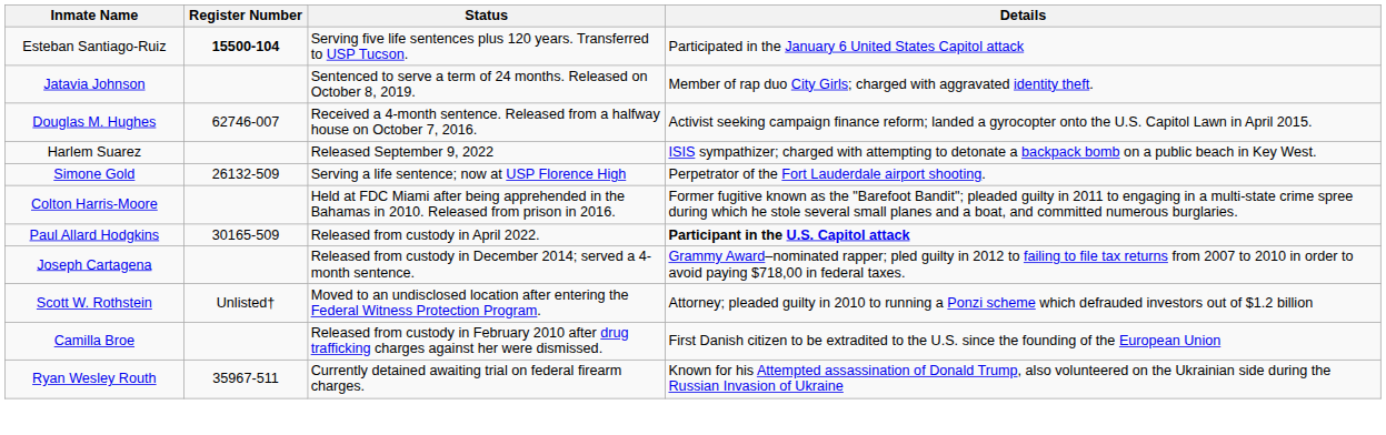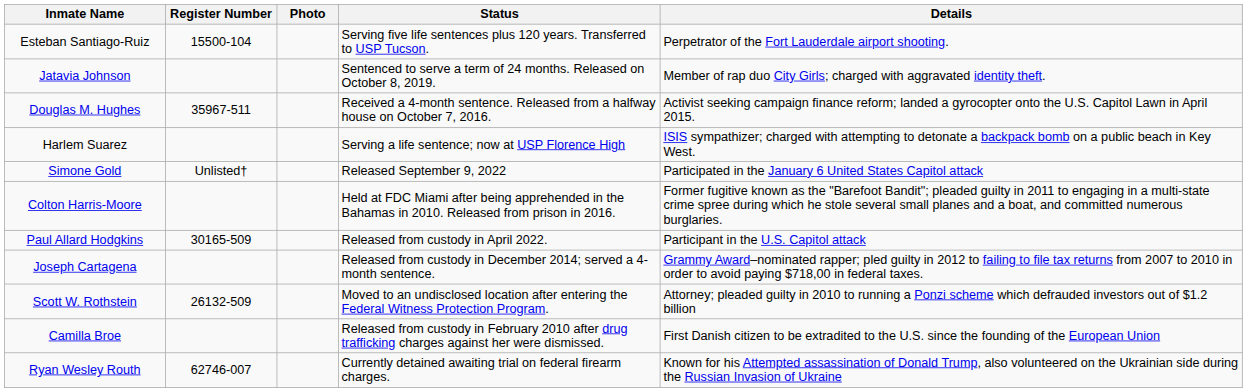+ column: Photo
Esteban Santiago-Ruiz | Register Number: bold -> normal
Esteban Santiago-Ruiz | Details: Participated in the January 6 United States Capitol attack -> Perpetrator of the Fort Lauderdale airport shooting.
Douglas M. Hughes | Register Number: 62746-007 -> 35967-511
Harlem Suarez | Status: Released September 9, 2022 -> Serving a life sentence; now at USP Florence High
Simone Gold | Register Number: 26132-509 -> Unlisted†
Simone Gold | Status: Serving a life sentence; now at USP Florence High -> Released September 9, 2022
Simone Gold | Details: Perpetrator of the Fort Lauderdale airport shooting. -> Participated in the January 6 United States Capitol attack
Paul Allard Hodgkins | Details: bold -> normal
Scott W. Rothstein | Register Number: Unlisted† -> 26132-509
Ryan Wesley Routh | Register Number: 35967-511 -> 62746-007
